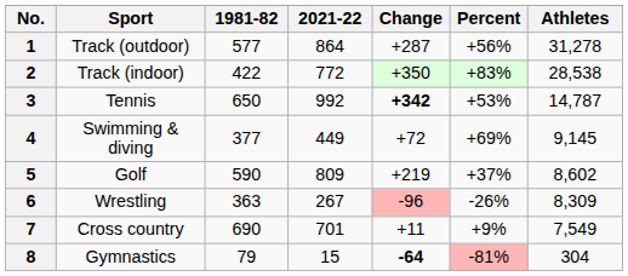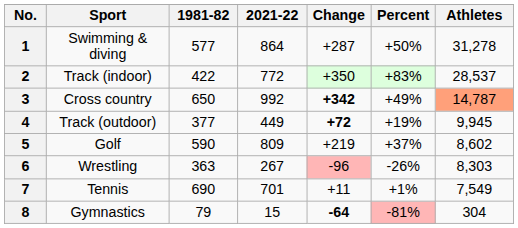1 | Sport: Track (outdoor) -> Swimming & diving
1 | Percent: +56% -> +50%
2 | Athletes: 28,538 -> 28,537
3 | Sport: Tennis -> Cross country
3 | Percent: +53% -> +49%
3 | Athletes: no background -> lightsalmon background
4 | Sport: Swimming & diving -> Track (outdoor)
4 | Change: normal -> bold
4 | Percent: +69% -> +19%
4 | Athletes: 9,145 -> 9,945
6 | Athletes: 8,309 -> 8,303
7 | Sport: Cross country -> Tennis
7 | Percent: +9% -> +1%
